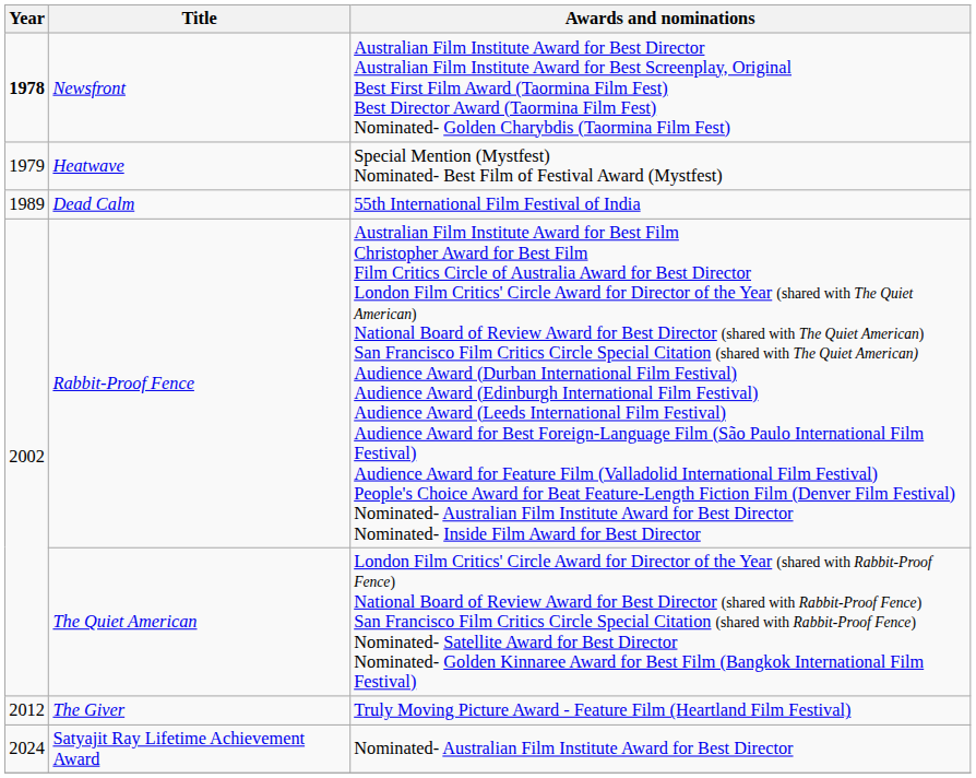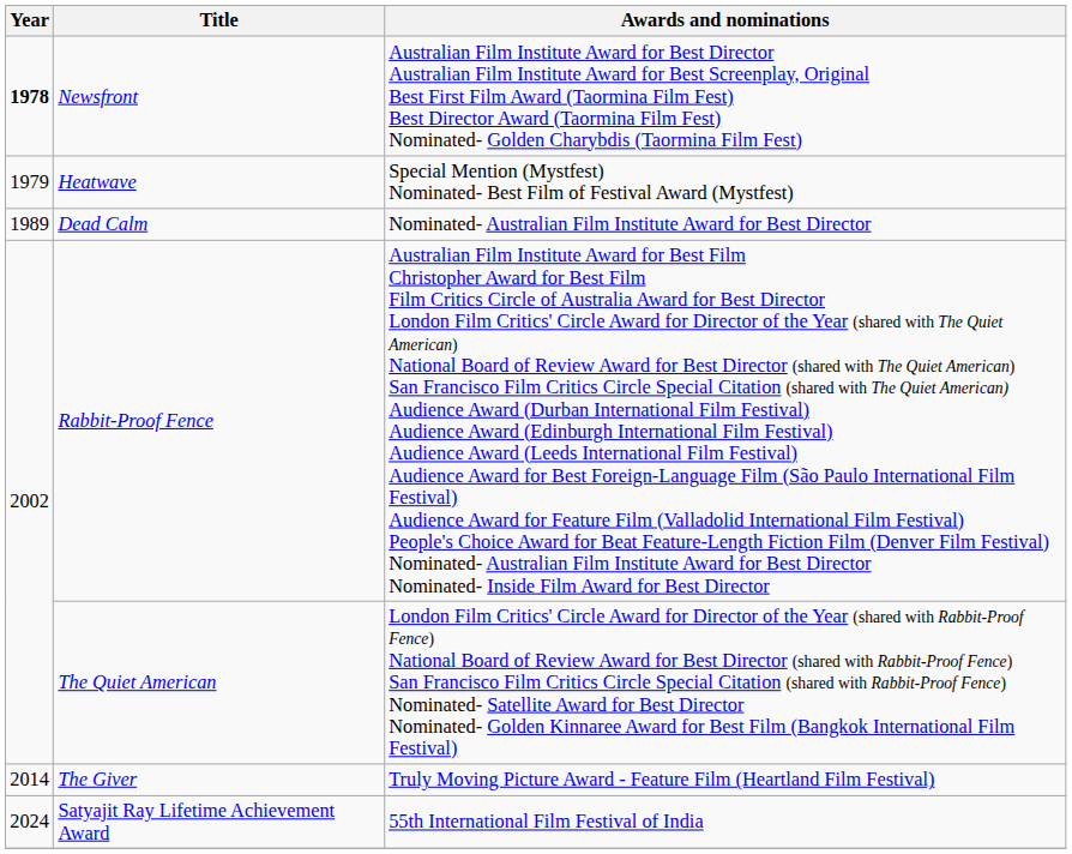Dead Calm | Awards and nominations: 55th International Film Festival of India -> Nominated- Australian Film Institute Award for Best Director
The Giver | Year: 2012 -> 2014
Satyajit Ray Lifetime Achievement Award | Awards and nominations: Nominated- Australian Film Institute Award for Best Director -> 55th International Film Festival of India
